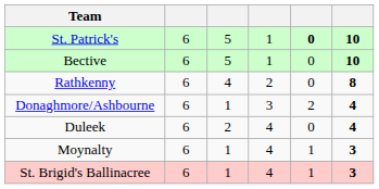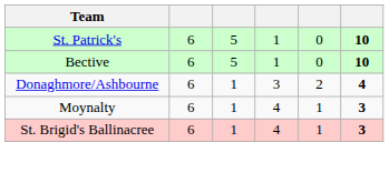St. Patrick's | column 5: bold -> normal
- row: Rathkenny | 6 | 4 | 2 | 0 | 8
- row: Duleek | 6 | 2 | 4 | 0 | 4
